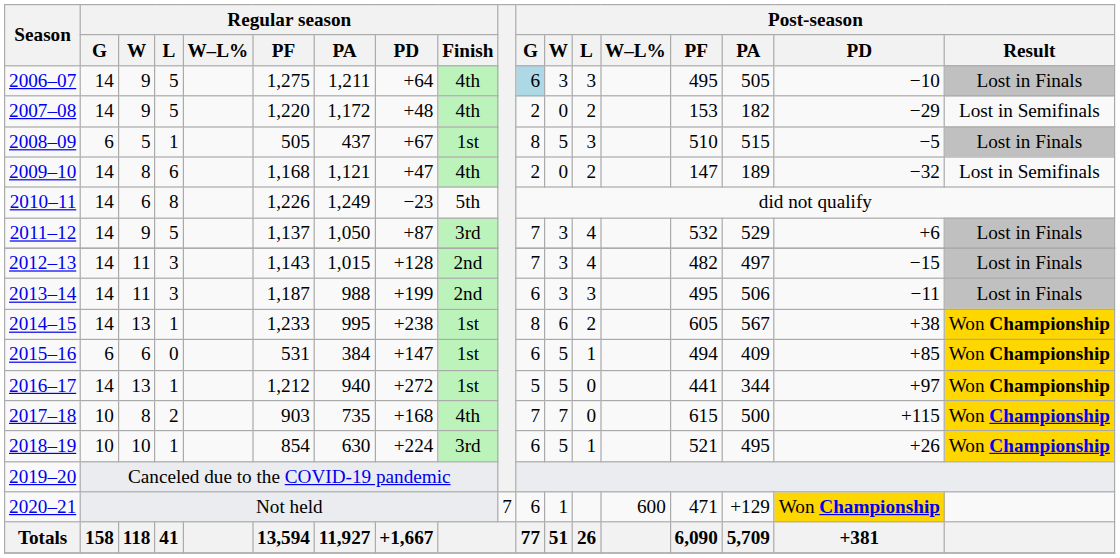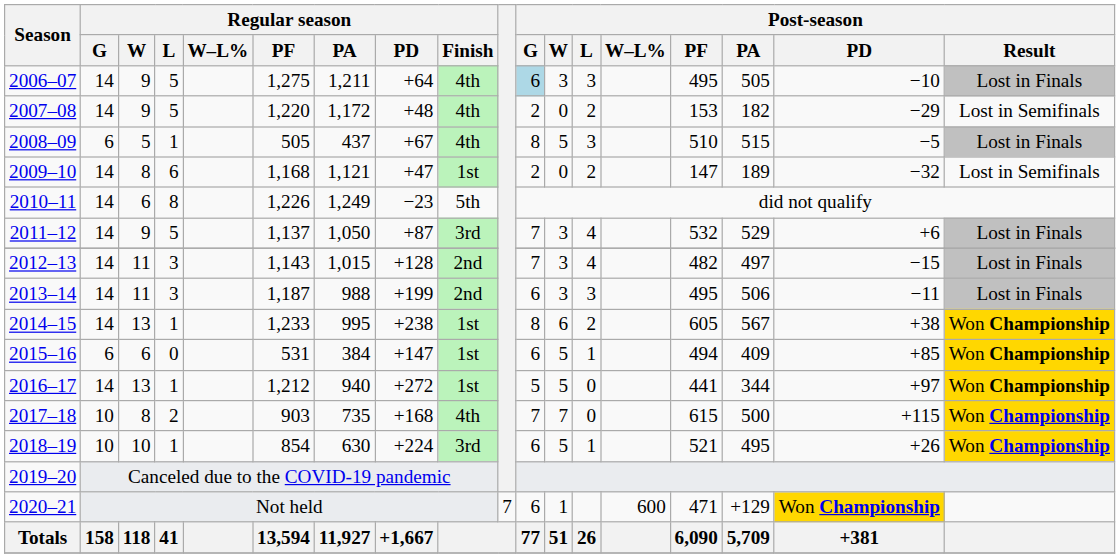2008–09 | Regular season / Finish: 1st -> 4th
2009–10 | Regular season / Finish: 4th -> 1st
